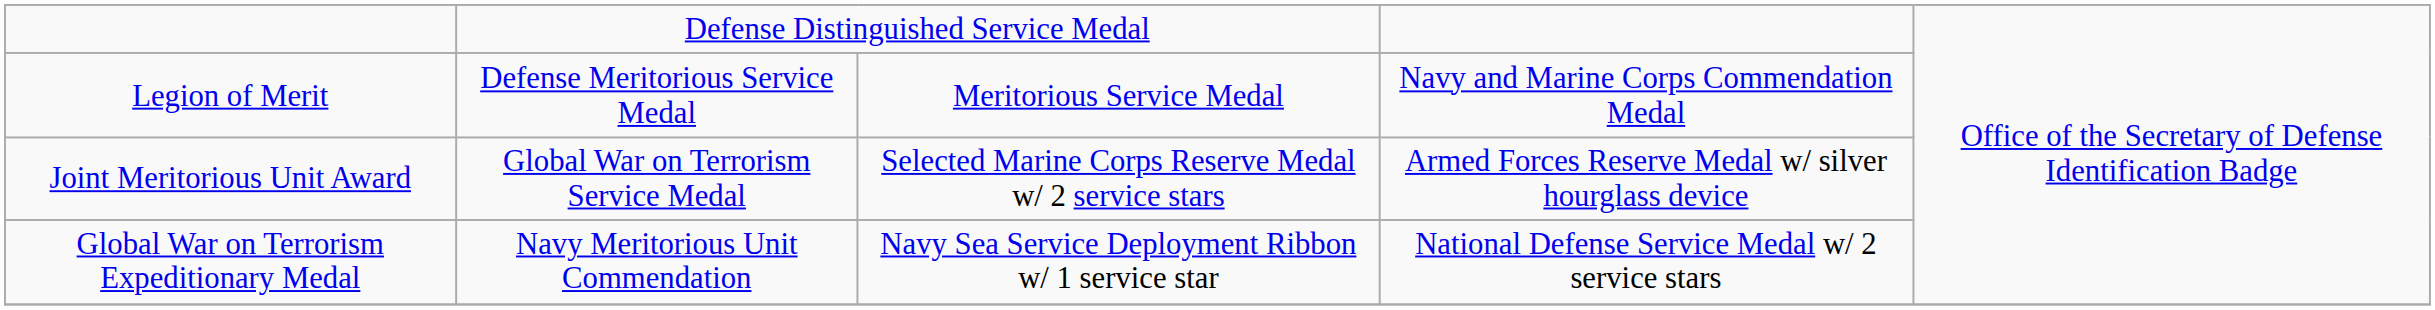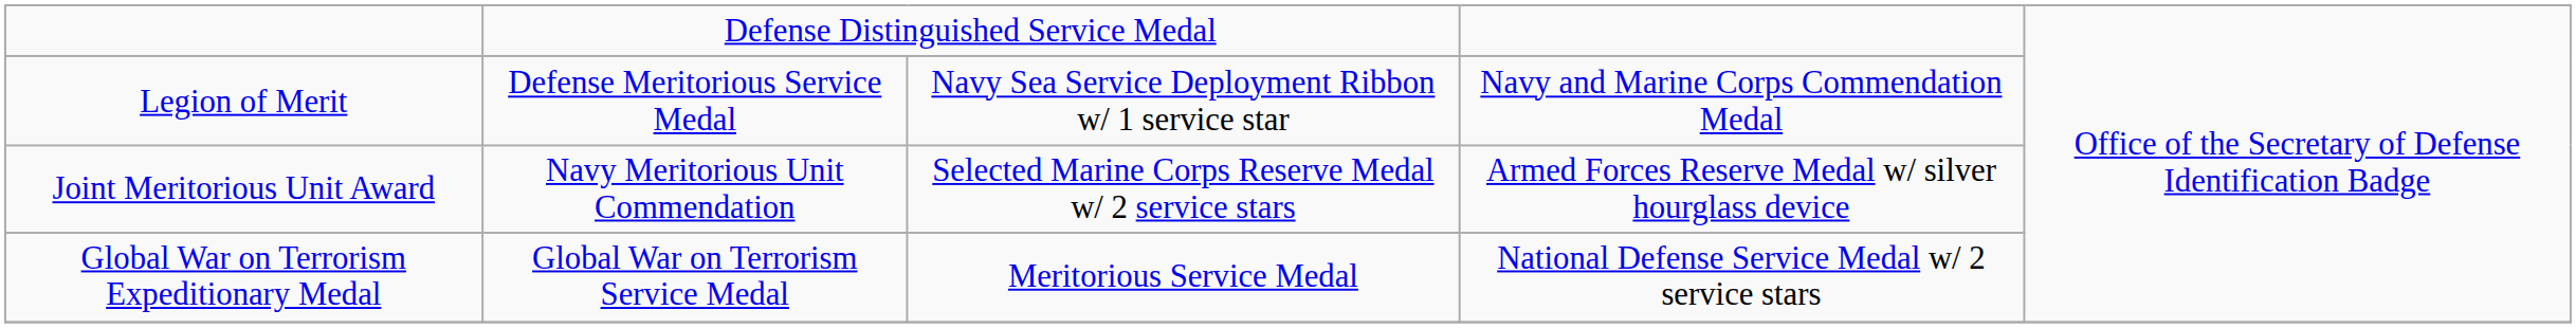Legion of Merit | column 3: Meritorious Service Medal -> Navy Sea Service Deployment Ribbon w/ 1 service star
Joint Meritorious Unit Award | column 2: Global War on Terrorism Service Medal -> Navy Meritorious Unit Commendation
Global War on Terrorism Expeditionary Medal | column 2: Navy Meritorious Unit Commendation -> Global War on Terrorism Service Medal
Global War on Terrorism Expeditionary Medal | column 3: Navy Sea Service Deployment Ribbon w/ 1 service star -> Meritorious Service Medal
